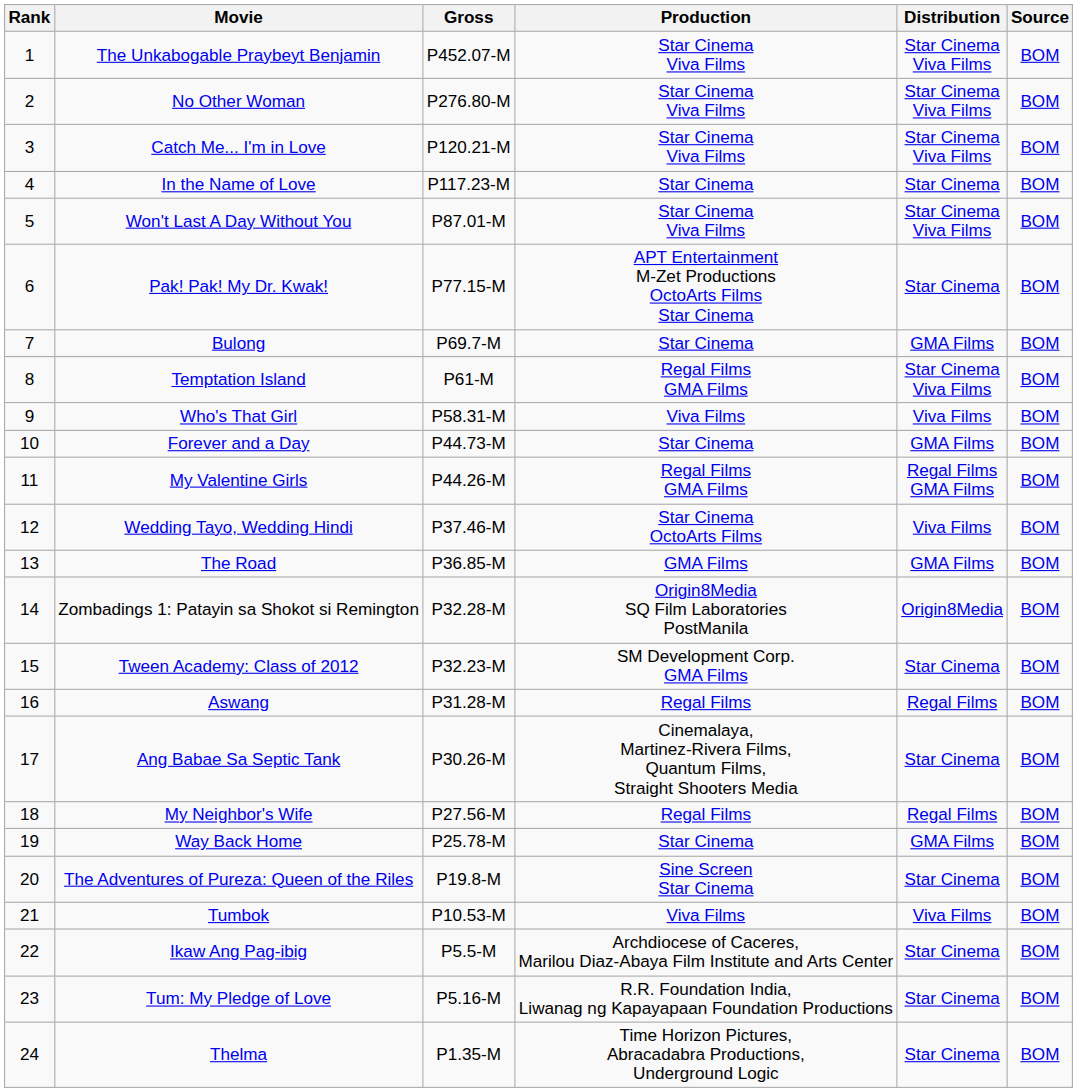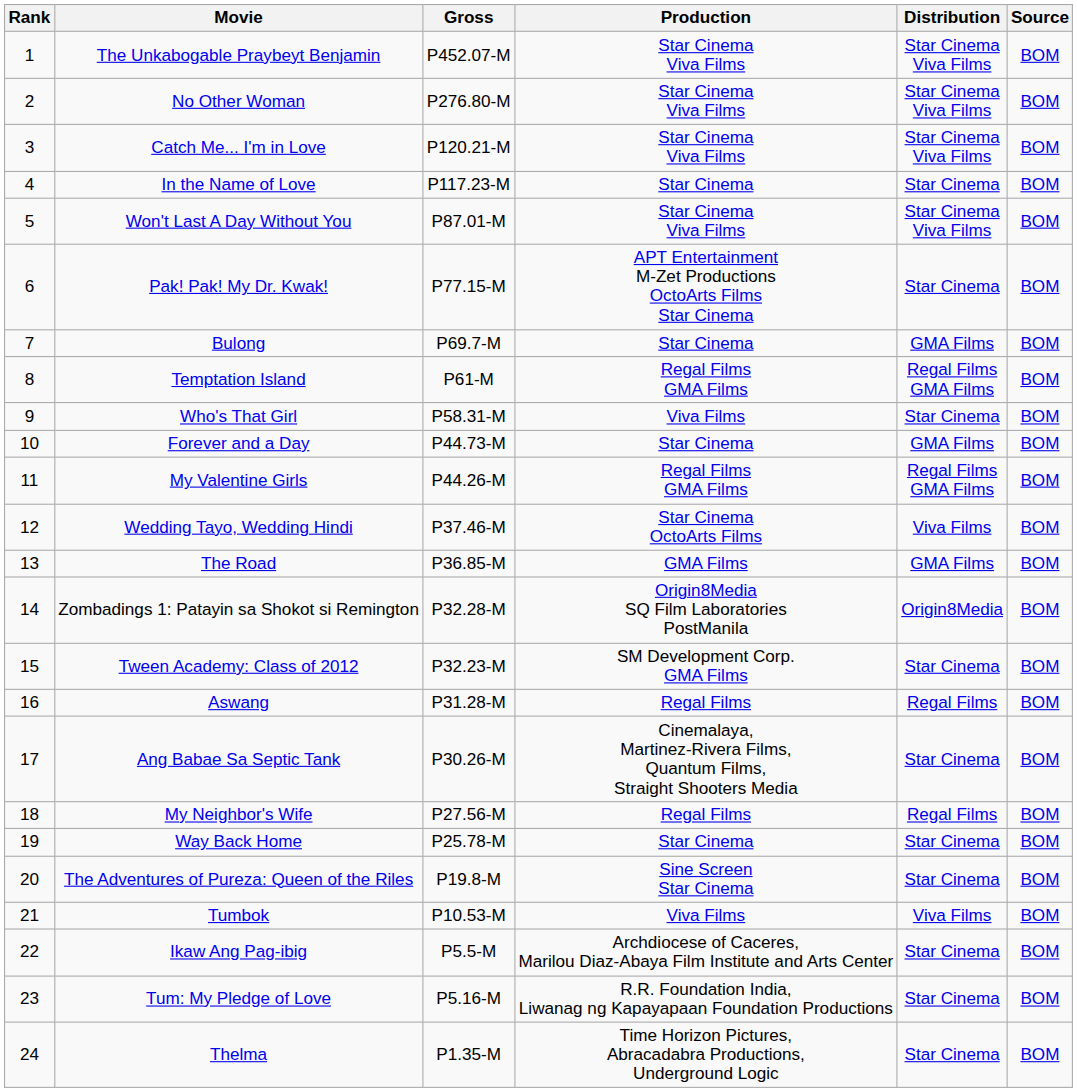Temptation Island | Distribution: Star Cinema Viva Films -> Regal Films GMA Films
Who's That Girl | Distribution: Viva Films -> Star Cinema
Way Back Home | Distribution: GMA Films -> Star Cinema
